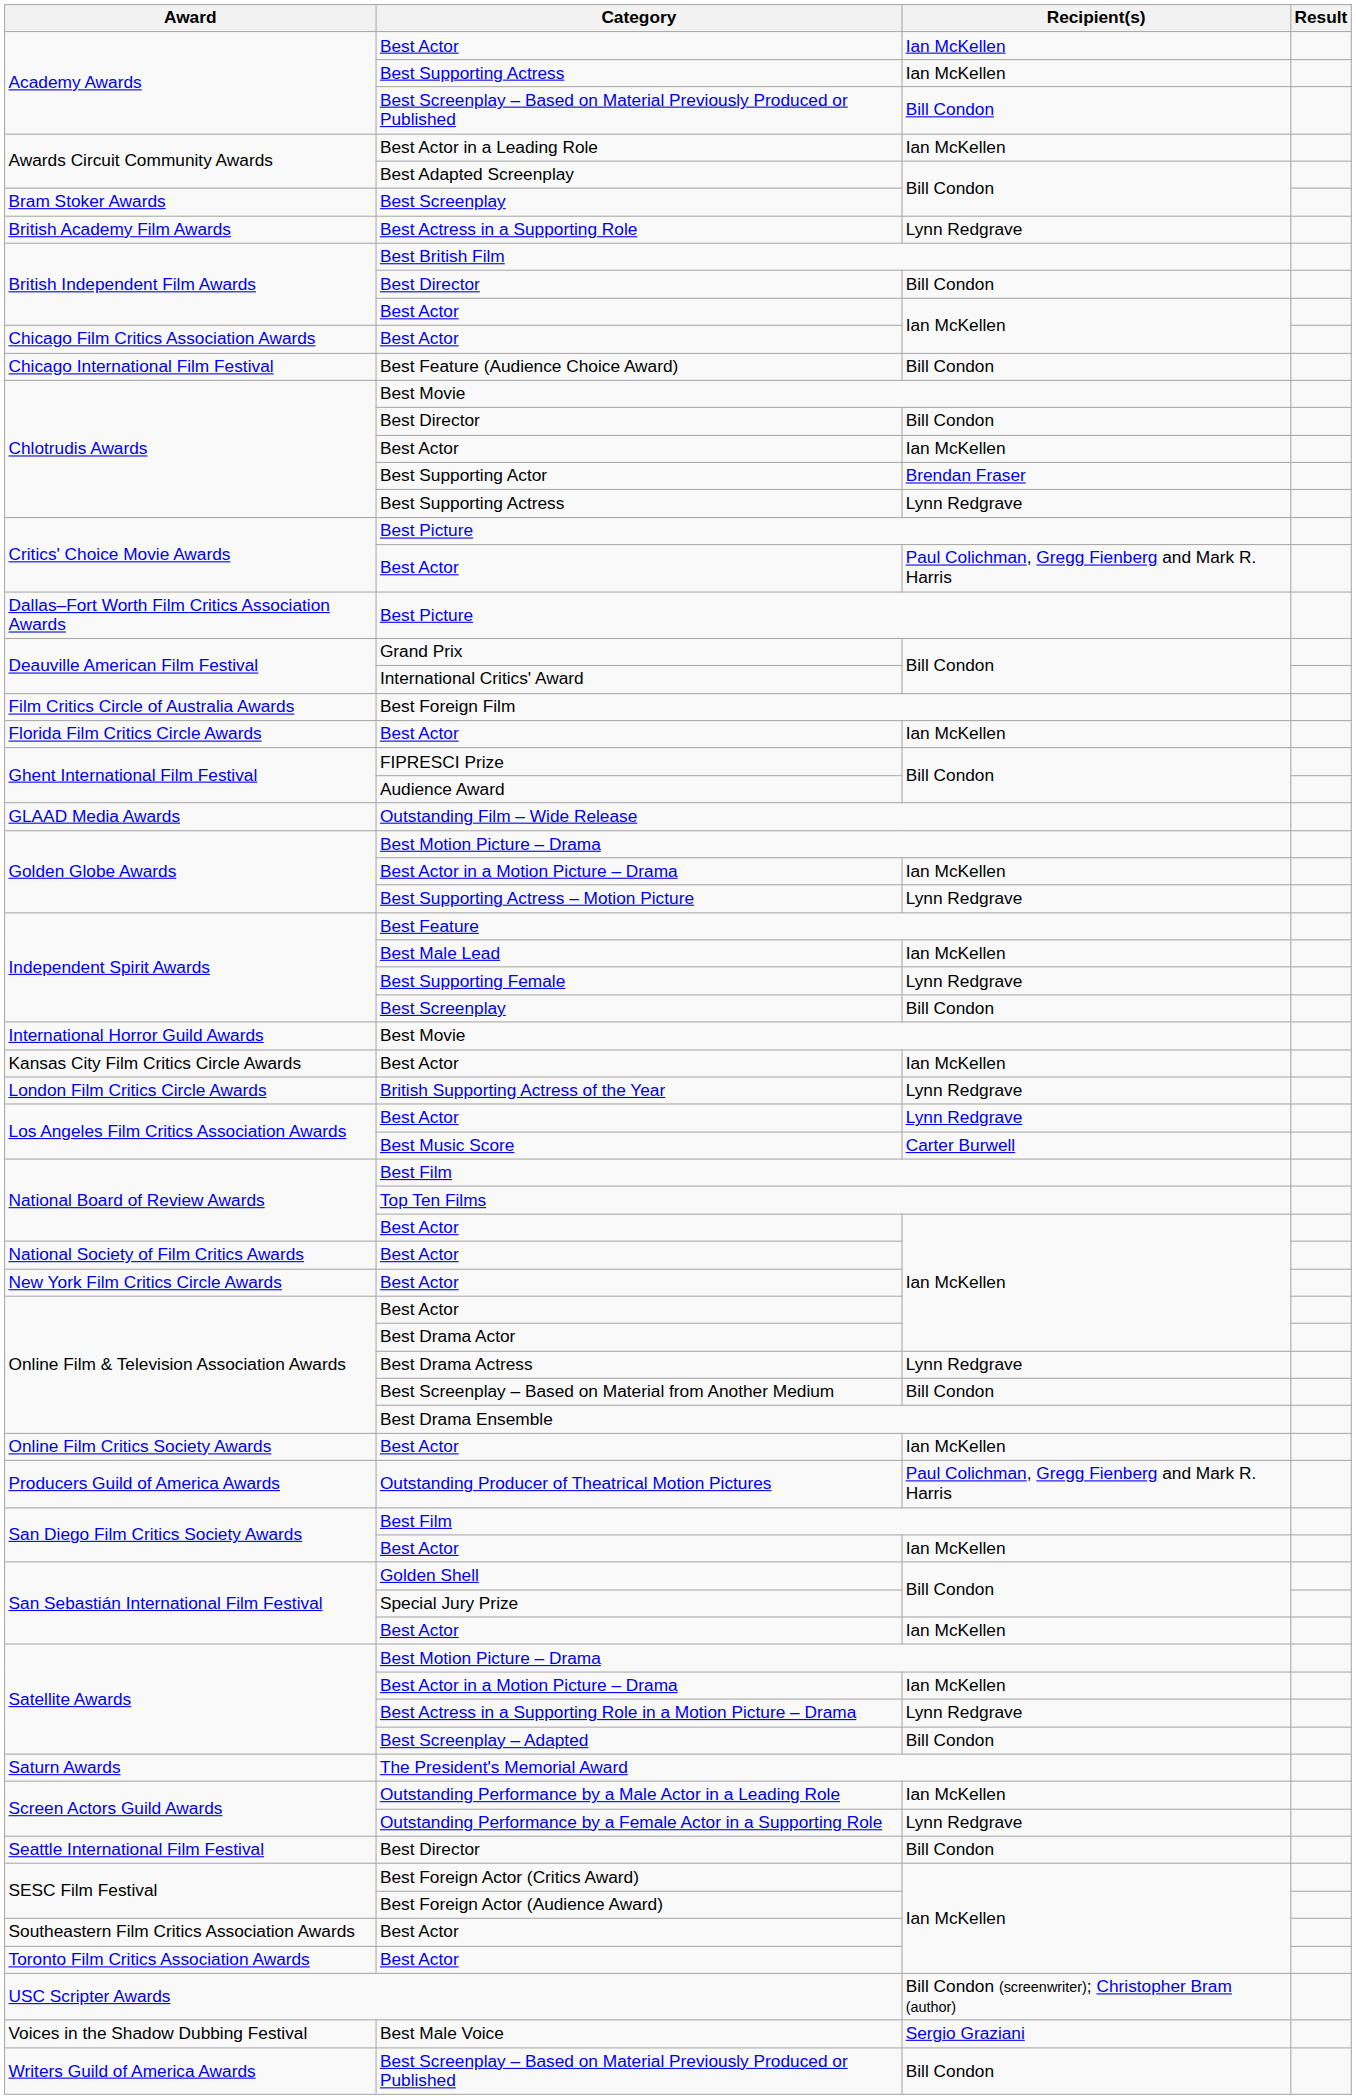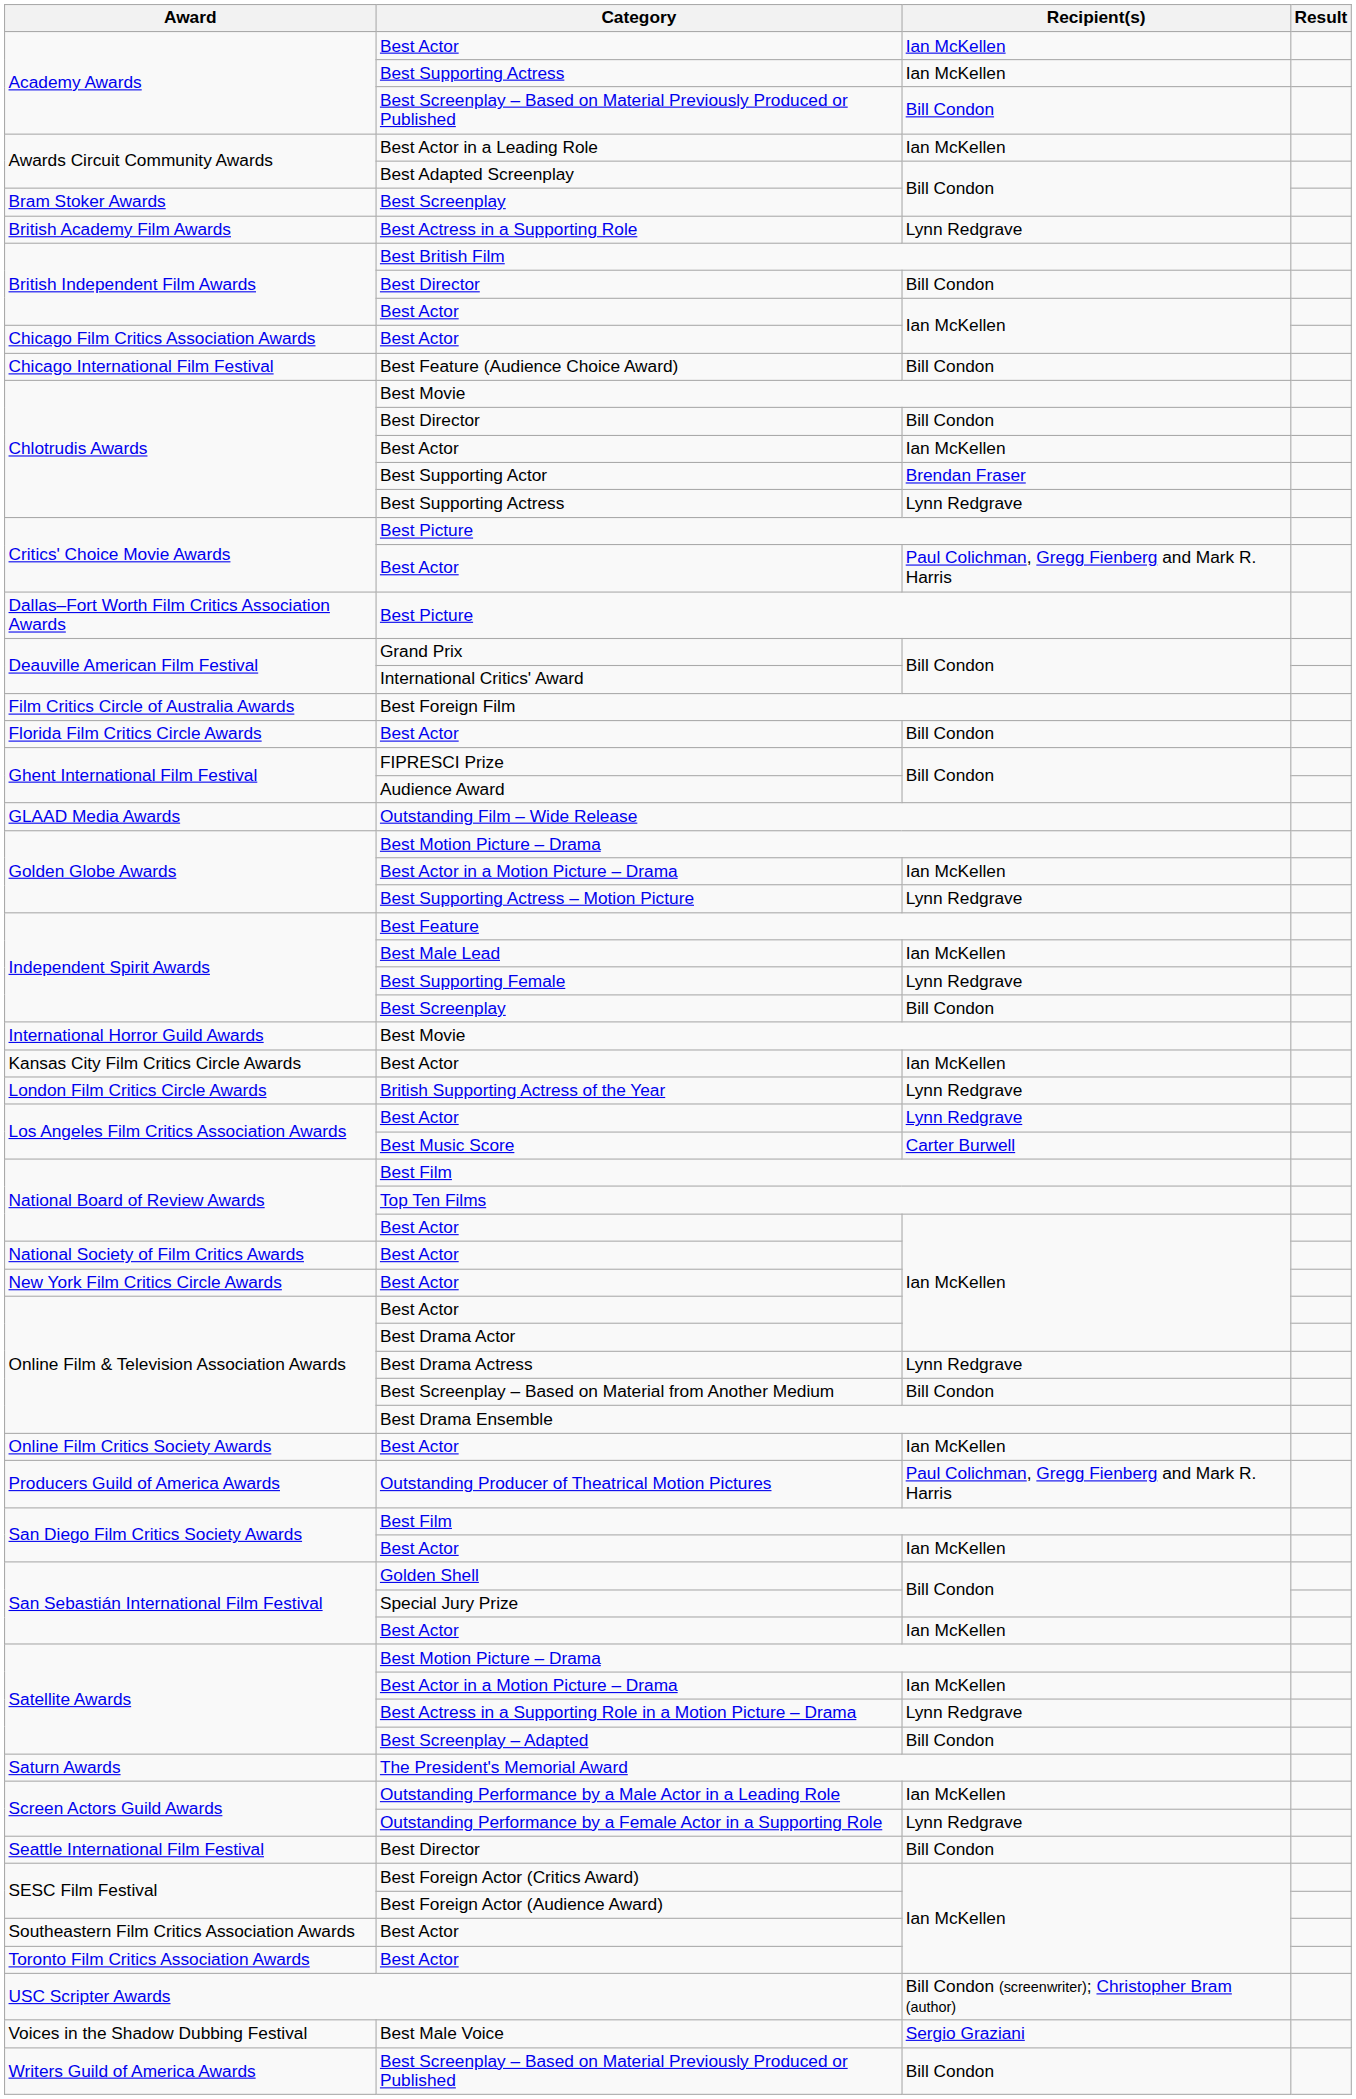Florida Film Critics Circle Awards / Best Actor | Recipient(s): Ian McKellen -> Bill Condon
